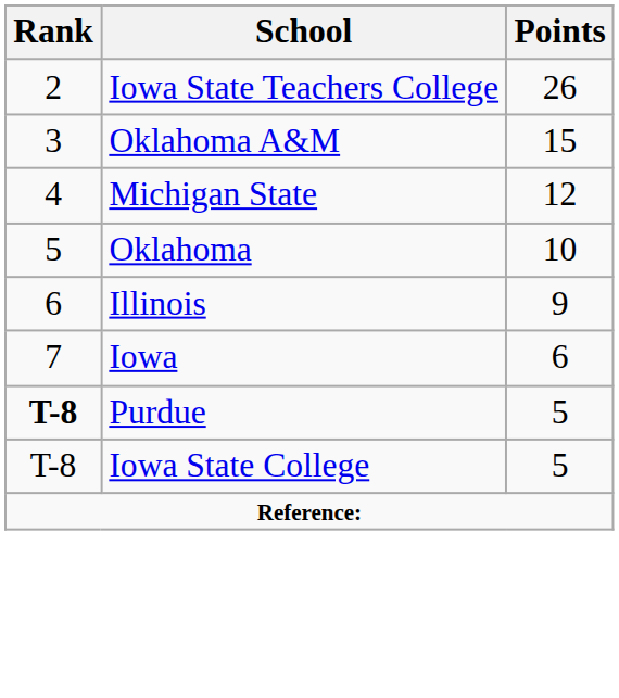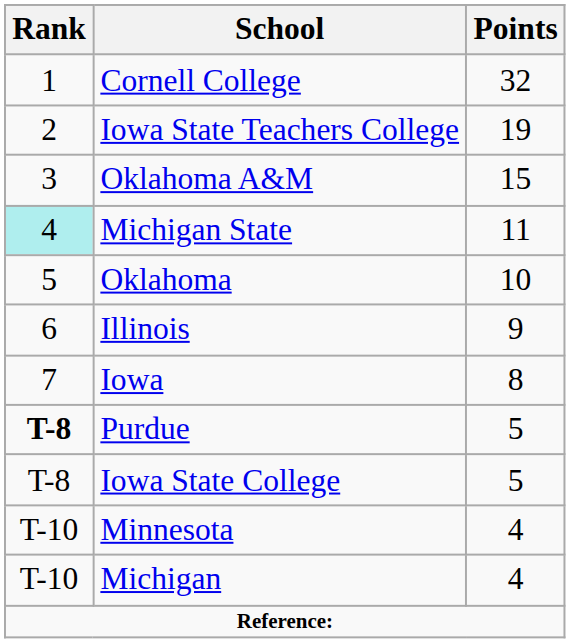+ row: 1 | Cornell College | 32
Iowa State Teachers College | Points: 26 -> 19
Michigan State | Rank: no background -> paleturquoise background
Michigan State | Points: 12 -> 11
Iowa | Points: 6 -> 8
+ row: T-10 | Minnesota | 4
+ row: T-10 | Michigan | 4
